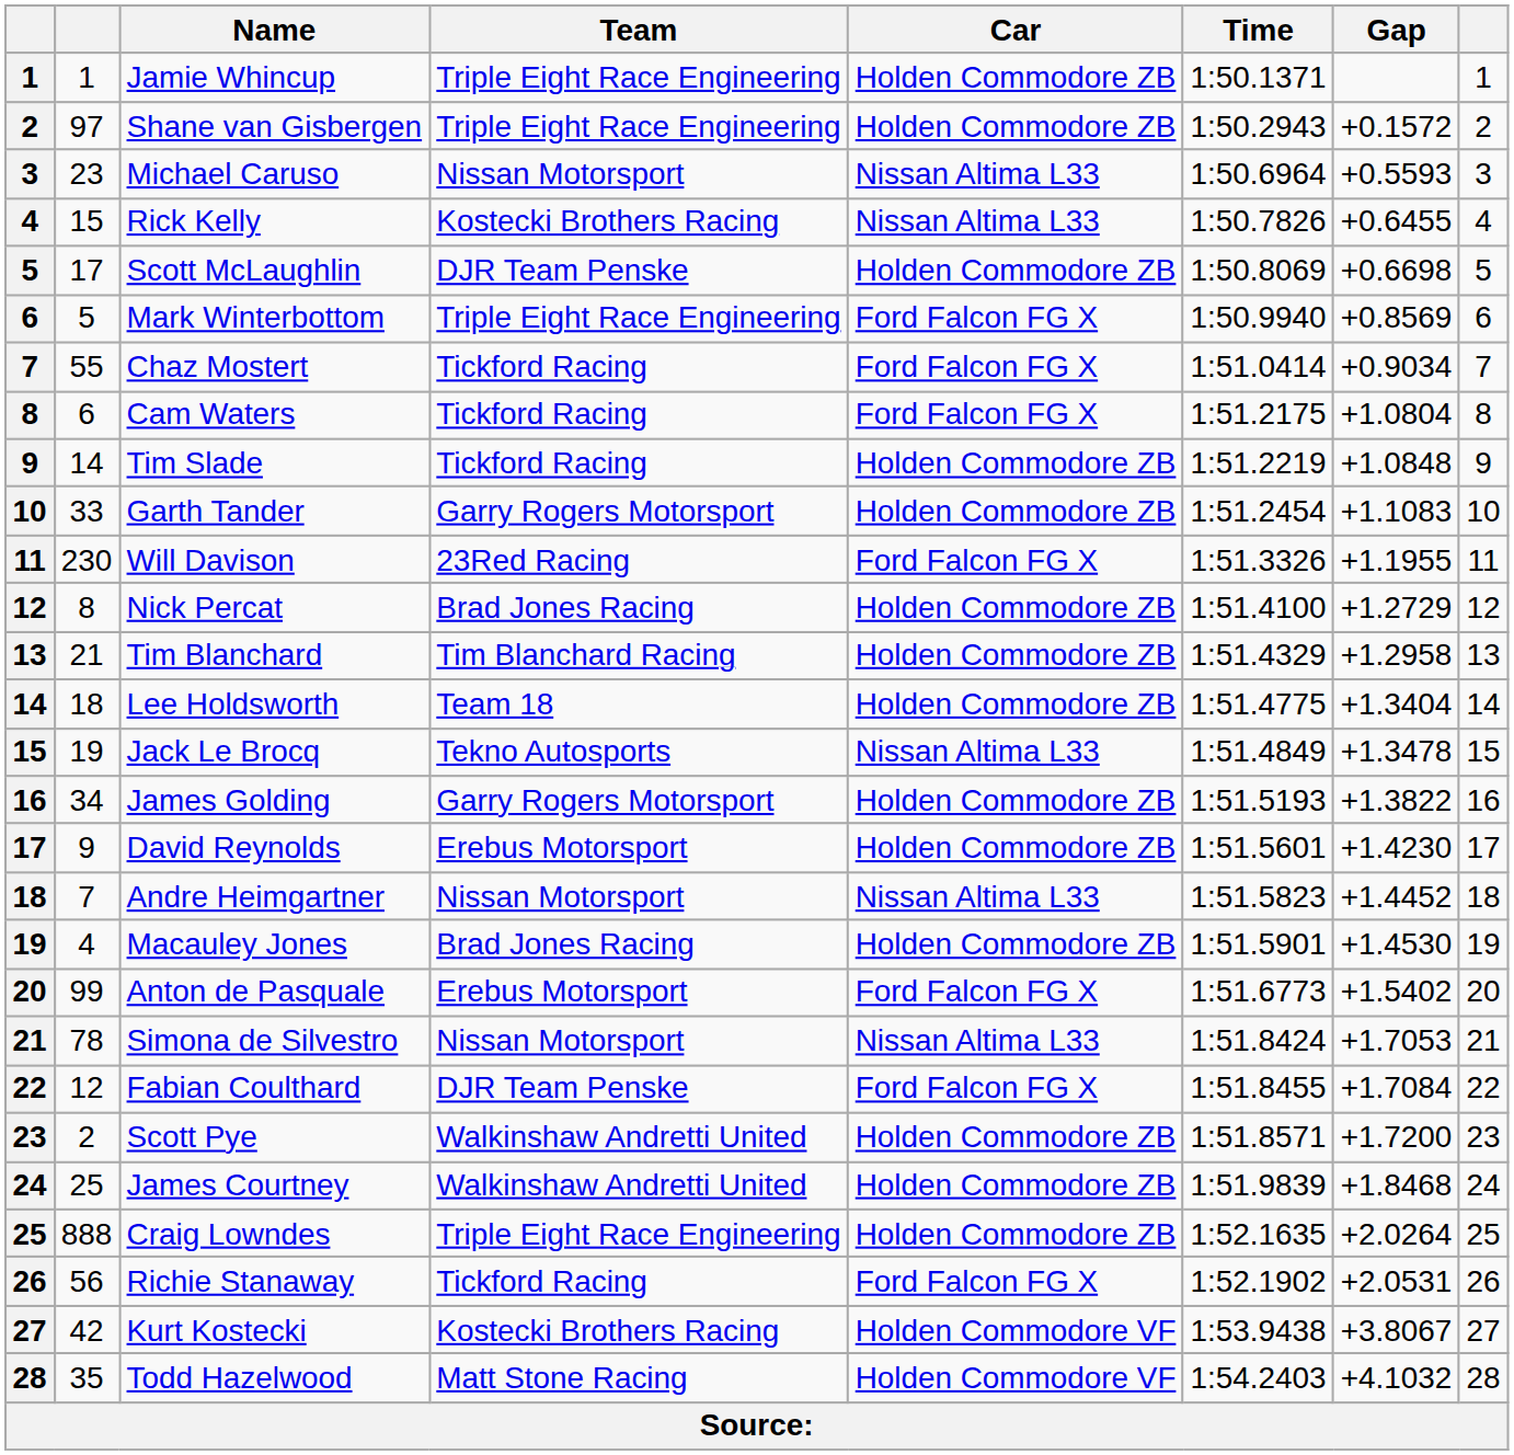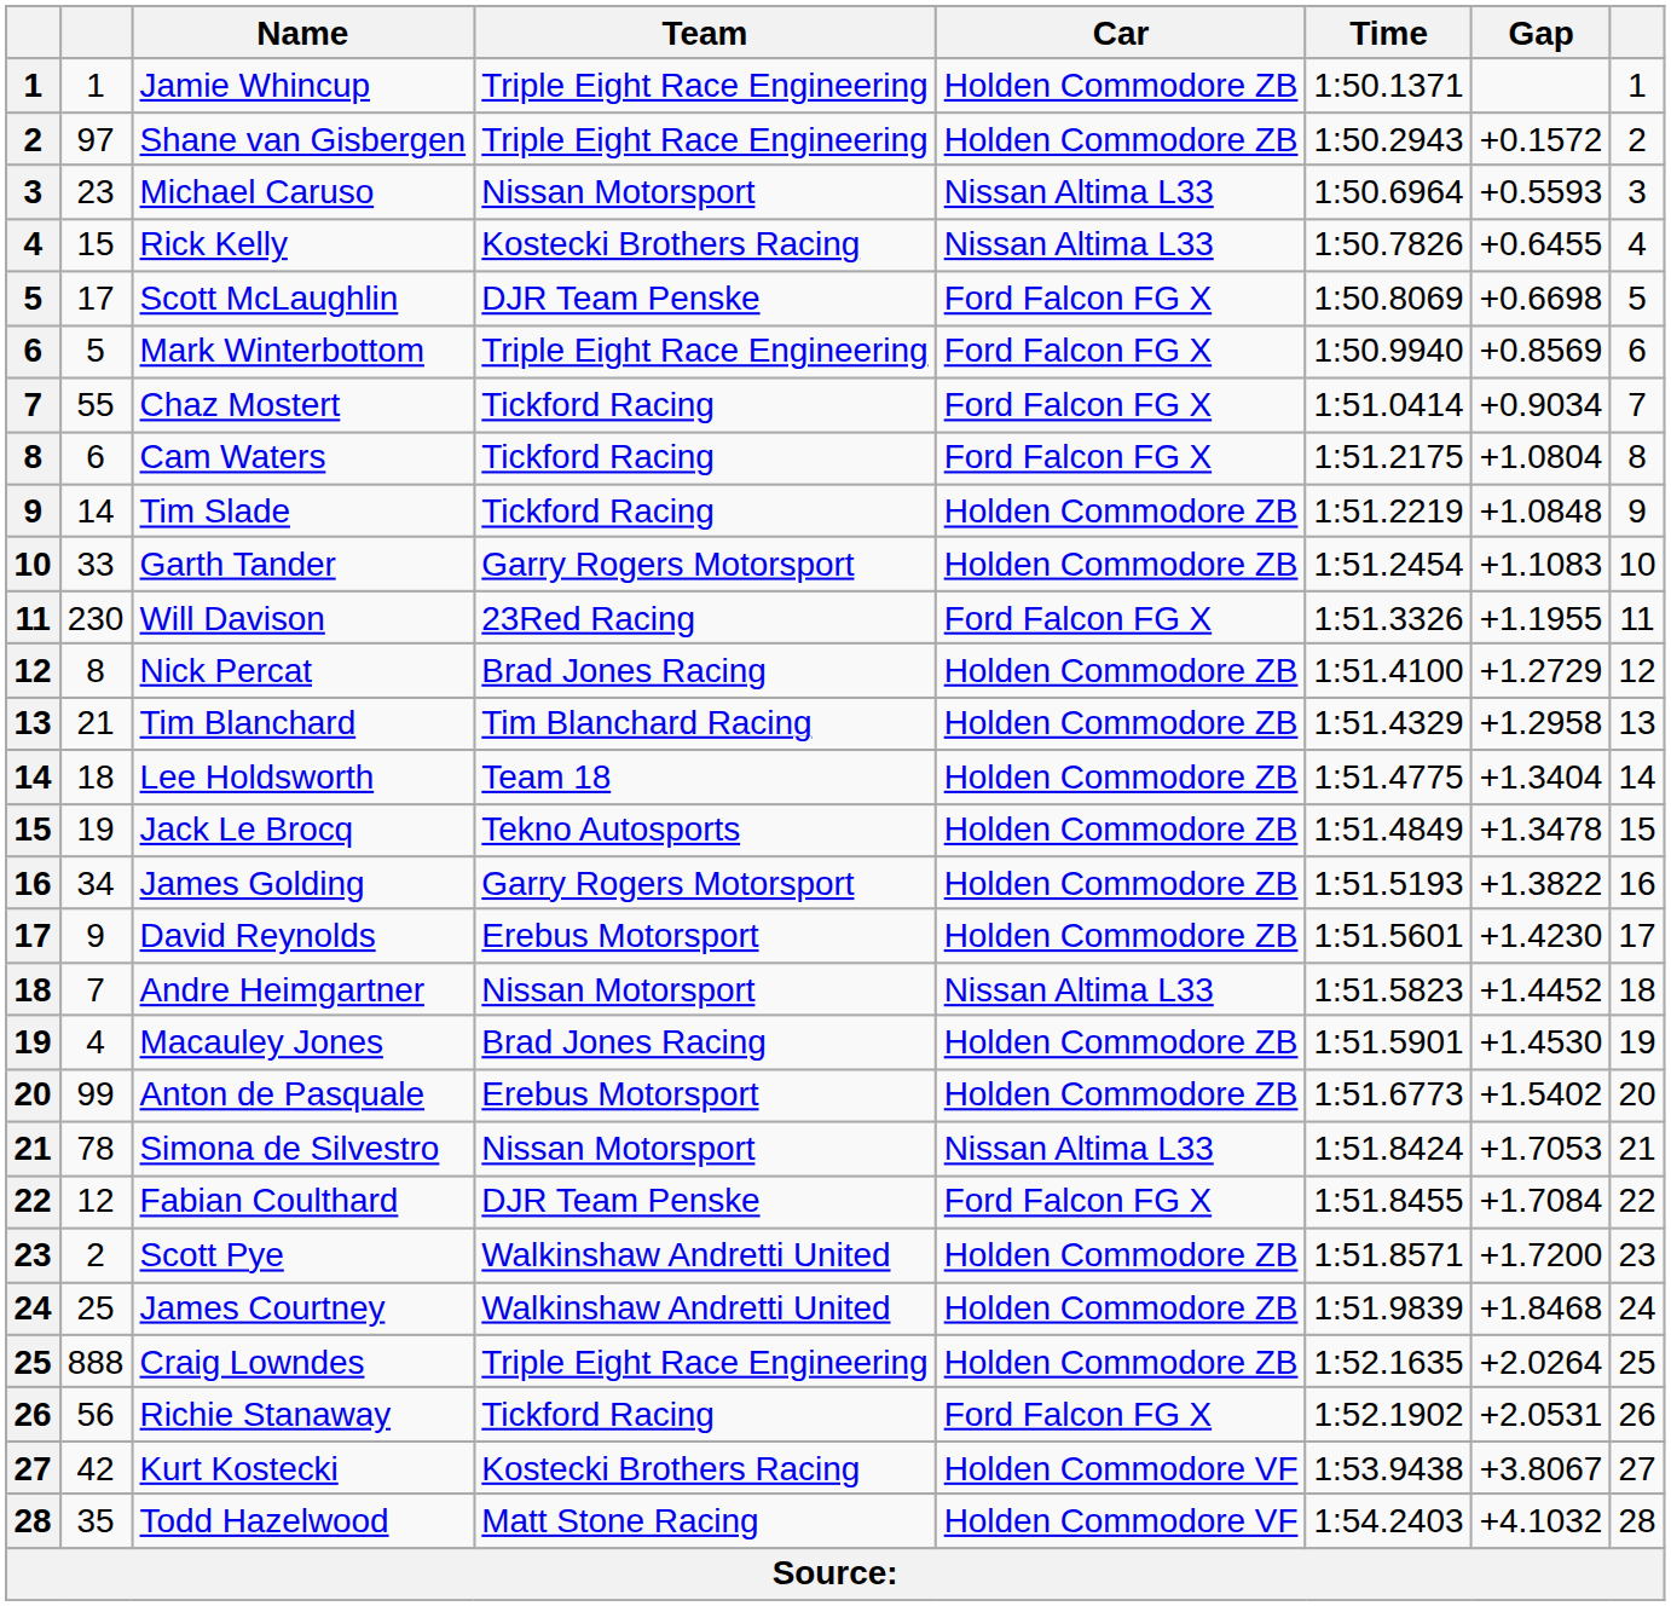Scott McLaughlin | Car: Holden Commodore ZB -> Ford Falcon FG X
Jack Le Brocq | Car: Nissan Altima L33 -> Holden Commodore ZB
Anton de Pasquale | Car: Ford Falcon FG X -> Holden Commodore ZB
